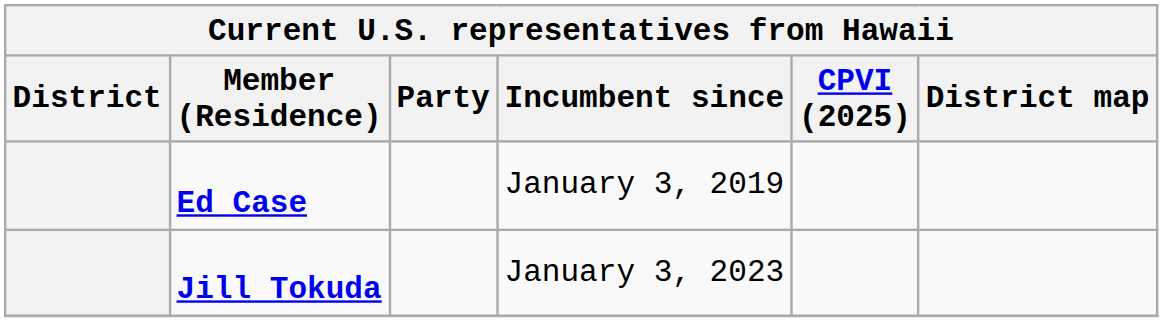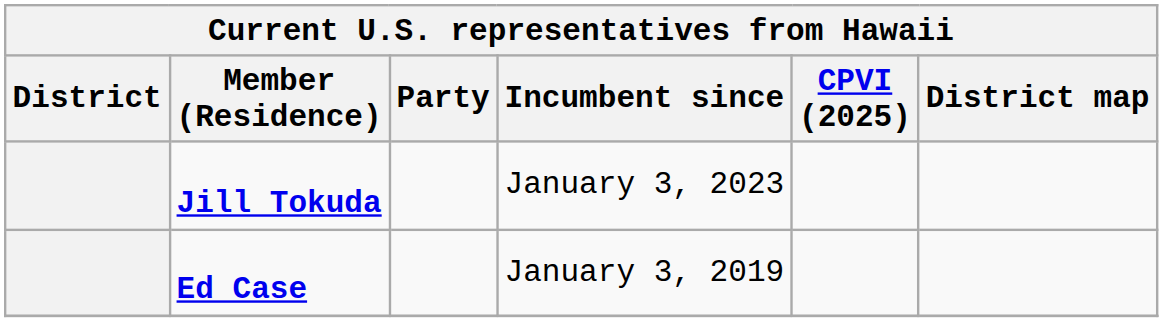rows swapped: Ed Case <-> Jill Tokuda
